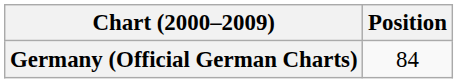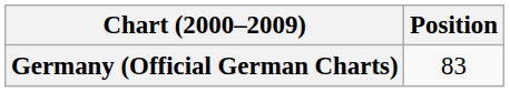Germany (Official German Charts) | Position: 84 -> 83
